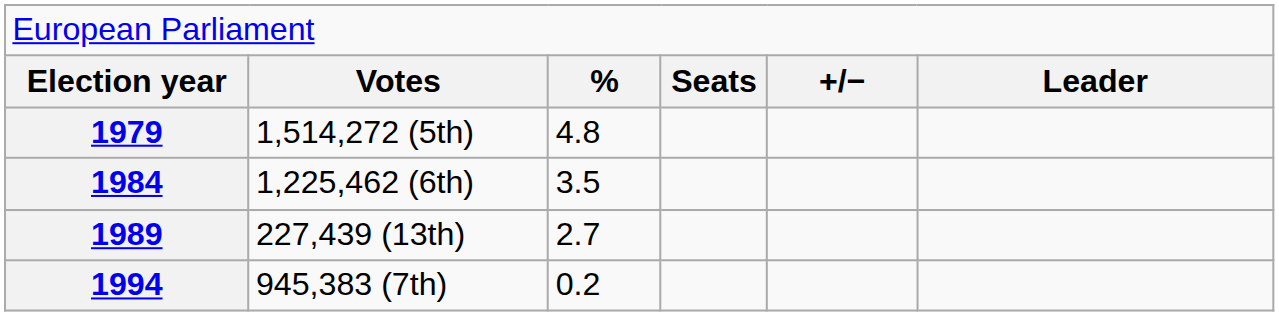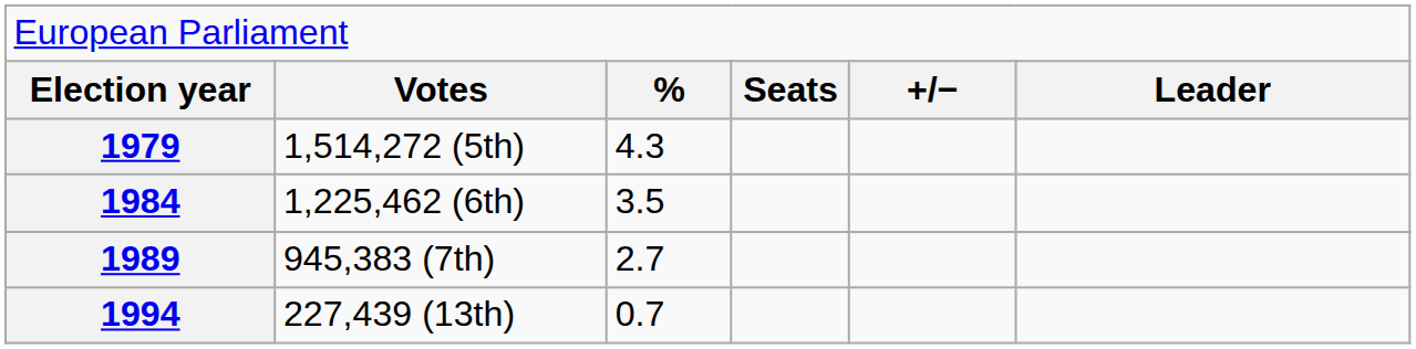1979 | column 3: 4.8 -> 4.3
1989 | column 2: 227,439 (13th) -> 945,383 (7th)
1994 | column 2: 945,383 (7th) -> 227,439 (13th)
1994 | column 3: 0.2 -> 0.7
